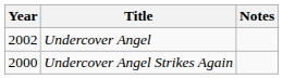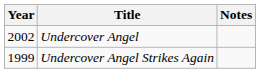Undercover Angel Strikes Again | Year: 2000 -> 1999
